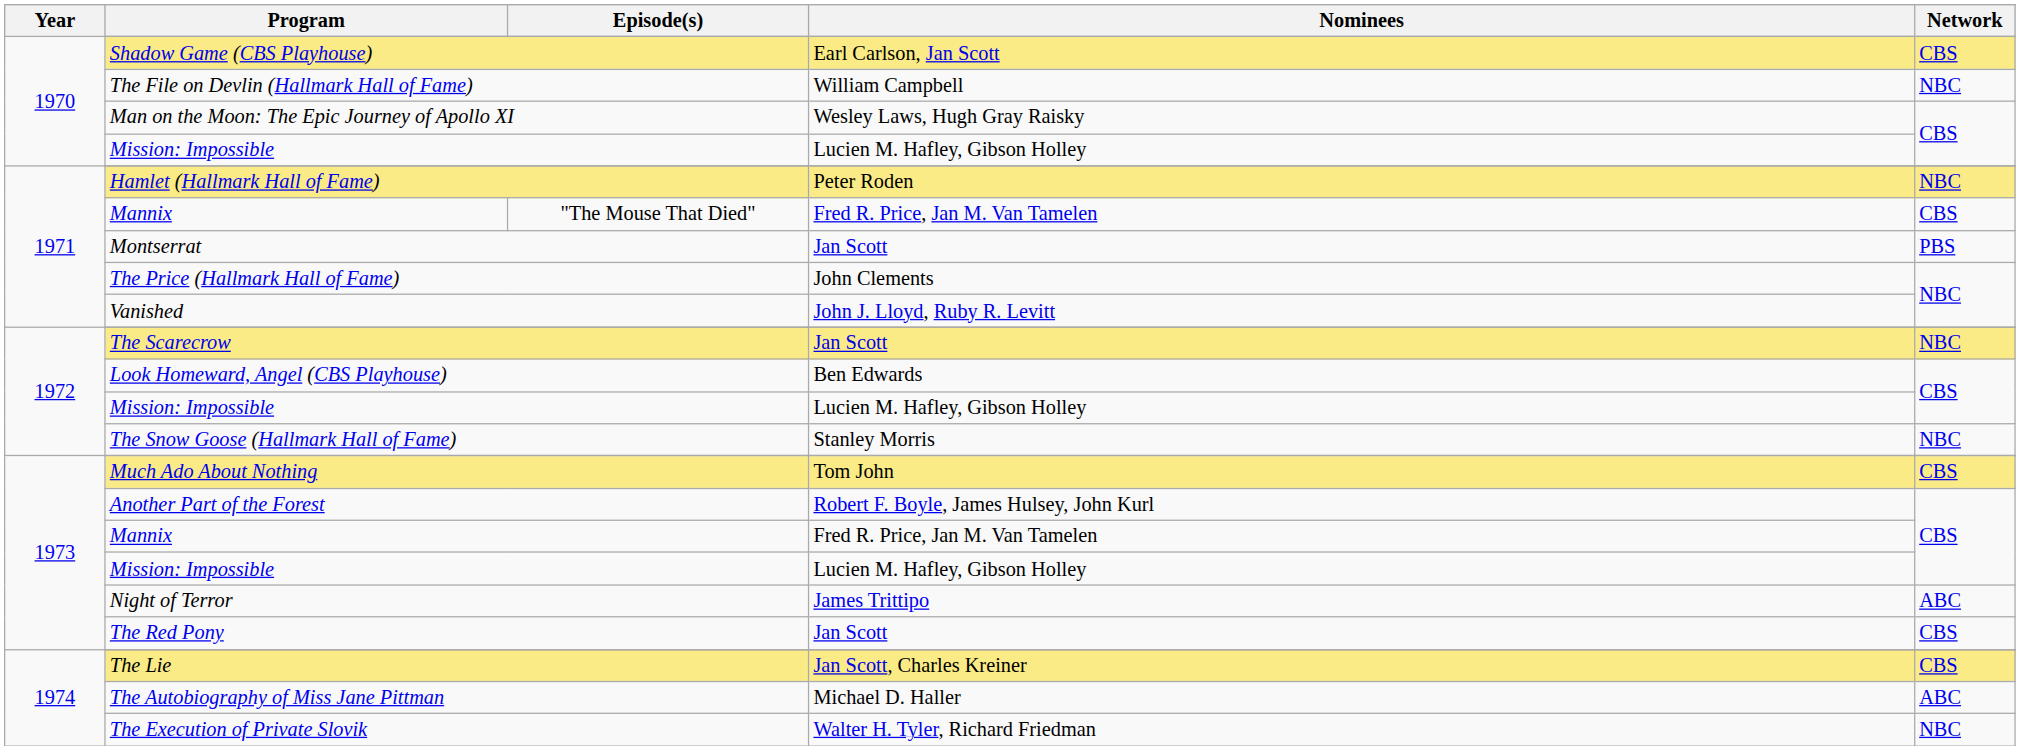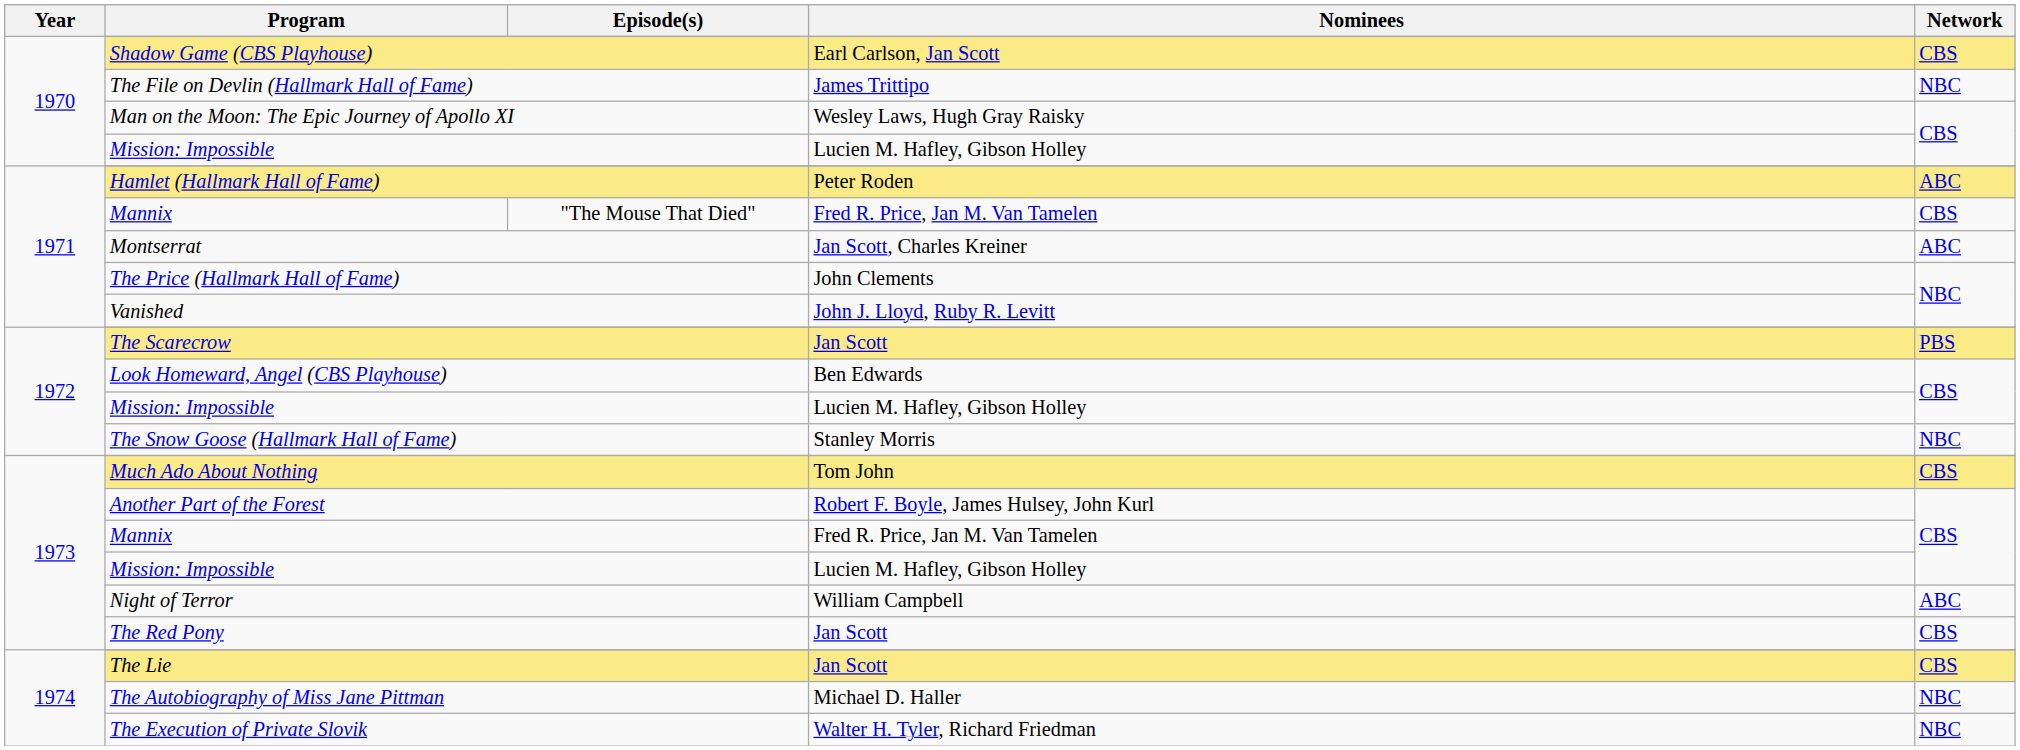The File on Devlin (Hallmark Hall of Fame) | Nominees: William Campbell -> James Trittipo
Hamlet (Hallmark Hall of Fame) | Network: NBC -> ABC
Montserrat | Nominees: Jan Scott -> Jan Scott, Charles Kreiner
Montserrat | Network: PBS -> ABC
The Scarecrow | Network: NBC -> PBS
Night of Terror | Nominees: James Trittipo -> William Campbell
The Lie | Nominees: Jan Scott, Charles Kreiner -> Jan Scott
The Autobiography of Miss Jane Pittman | Network: ABC -> NBC
